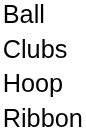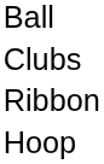rows swapped: Hoop <-> Ribbon
